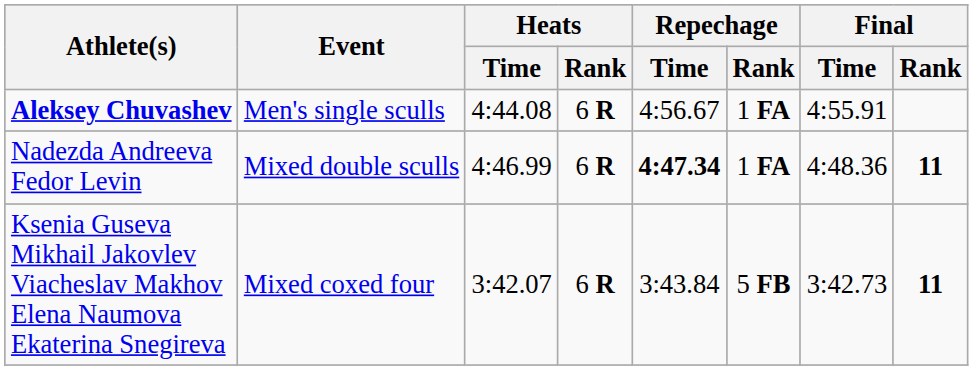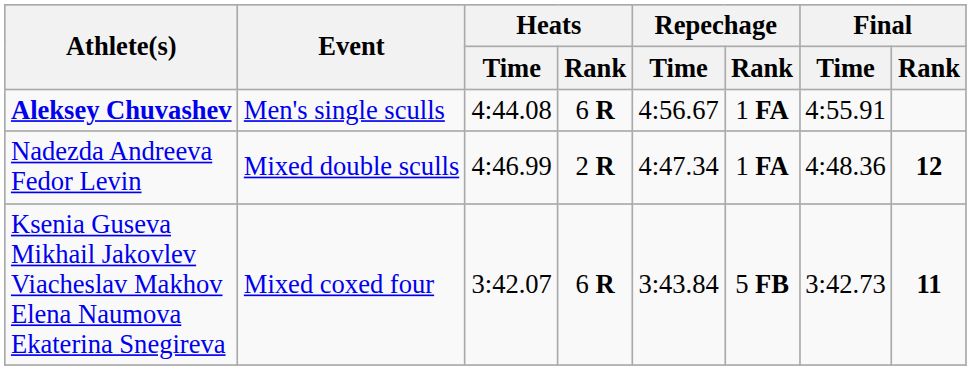Nadezda Andreeva Fedor Levin | Heats / Rank: 6 R -> 2 R
Nadezda Andreeva Fedor Levin | Repechage / Time: bold -> normal
Nadezda Andreeva Fedor Levin | Final / Rank: 11 -> 12
